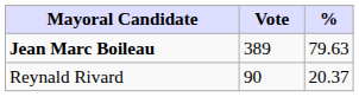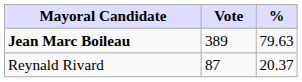Reynald Rivard | Vote: 90 -> 87
